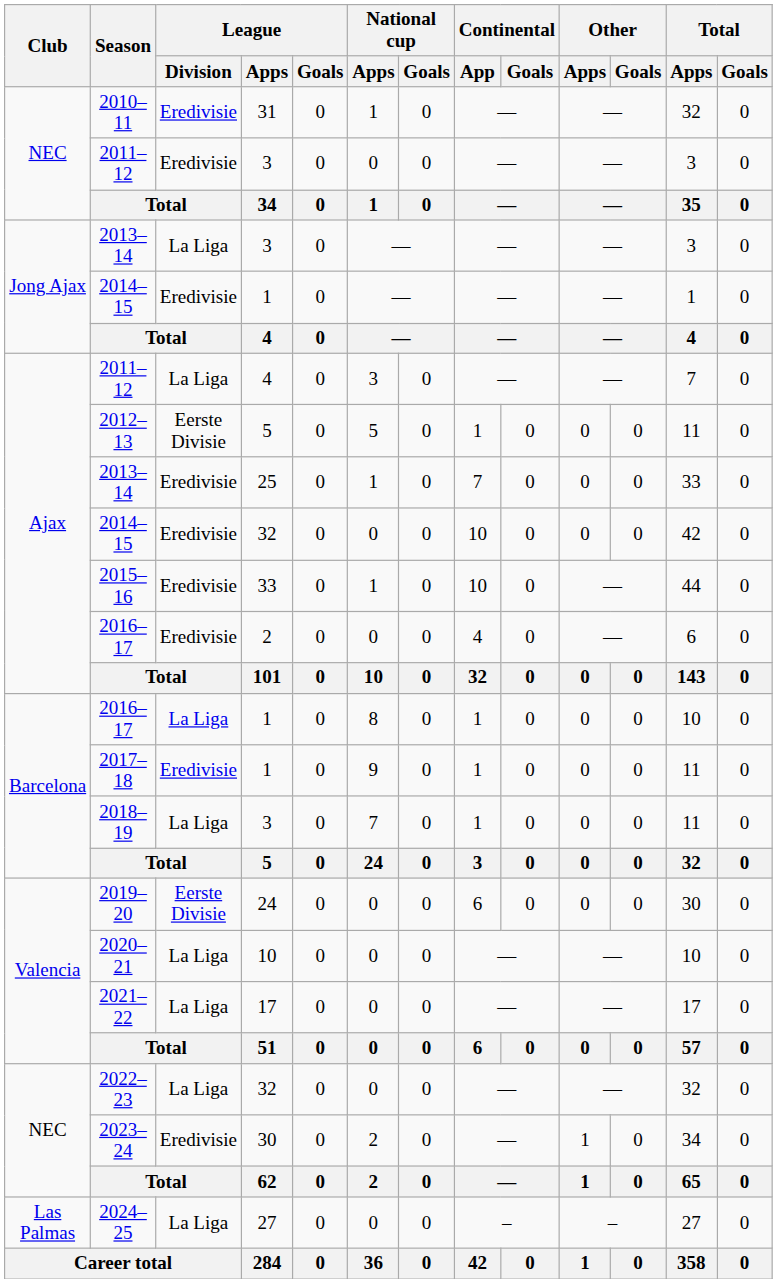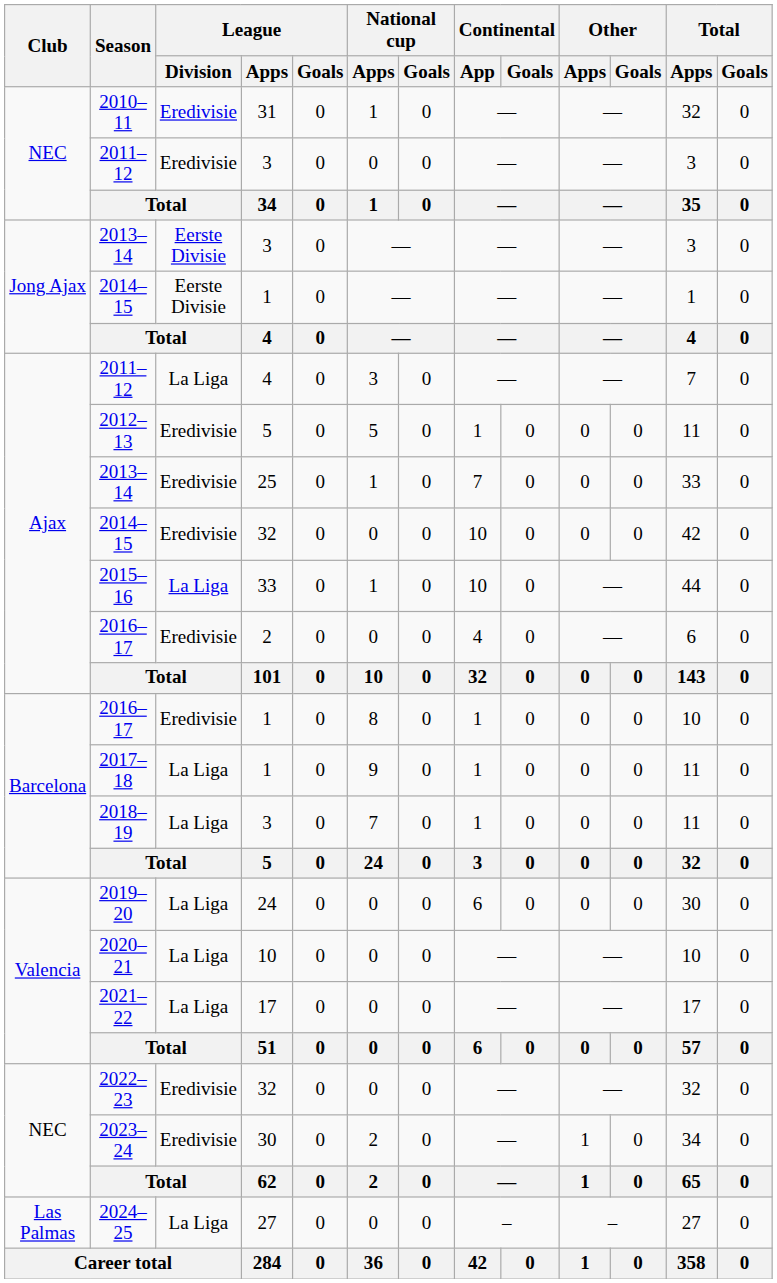2013–14 / 3 | League / Division: La Liga -> Eerste Divisie
2014–15 / 1 | League / Division: Eredivisie -> Eerste Divisie
2012–13 | League / Division: Eerste Divisie -> Eredivisie
2015–16 | League / Division: Eredivisie -> La Liga
2016–17 / 1 | League / Division: La Liga -> Eredivisie
2017–18 | League / Division: Eredivisie -> La Liga
2019–20 | League / Division: Eerste Divisie -> La Liga
2022–23 | League / Division: La Liga -> Eredivisie
